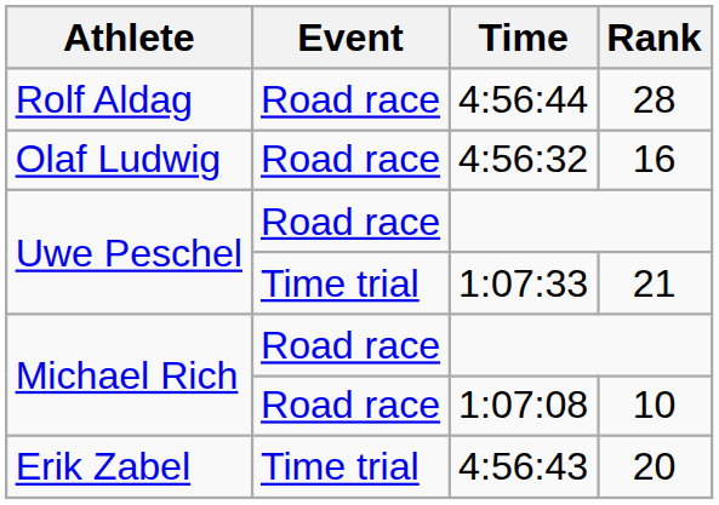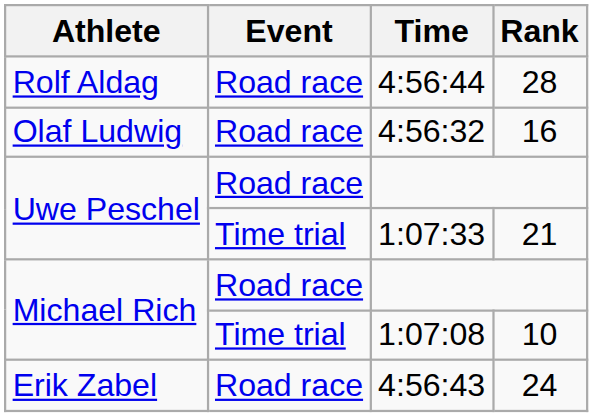1:07:08 | Event: Road race -> Time trial
4:56:43 | Event: Time trial -> Road race
4:56:43 | Rank: 20 -> 24
